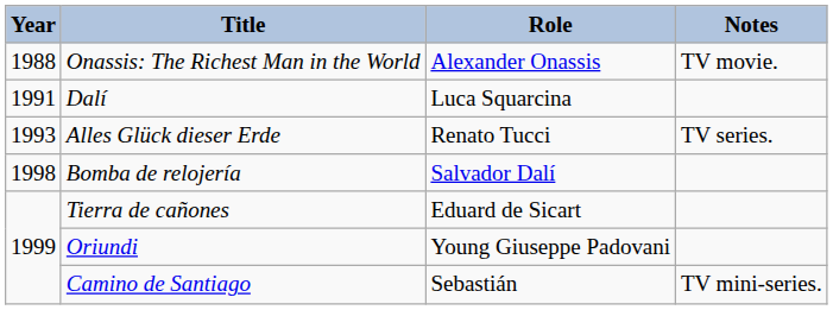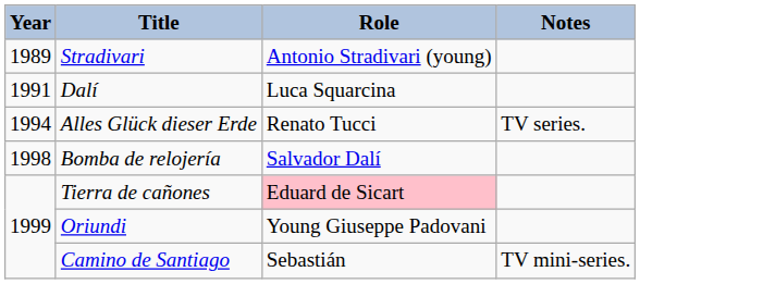- row: 1988 | Onassis: The Richest Man in the World | Alexander Onassis | TV movie.
+ row: 1989 | Stradivari | Antonio Stradivari (young)
Alles Glück dieser Erde | Year: 1993 -> 1994
Tierra de cañones | Role: no background -> pink background
